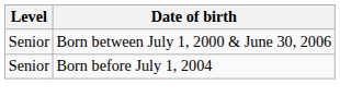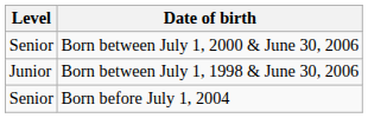+ row: Junior | Born between July 1, 1998 & June 30, 2006
